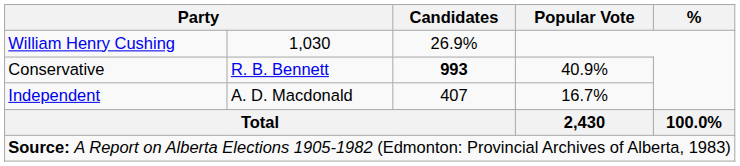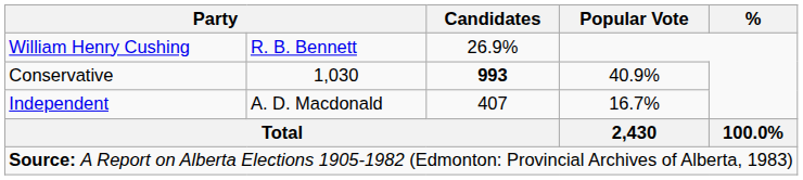William Henry Cushing | column 2: 1,030 -> R. B. Bennett
Conservative | column 2: R. B. Bennett -> 1,030
